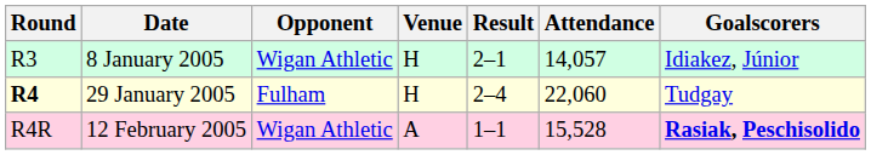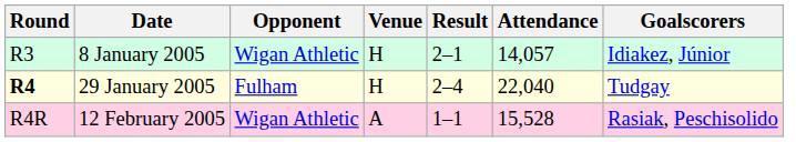29 January 2005 | Attendance: 22,060 -> 22,040
12 February 2005 | Goalscorers: bold -> normal
